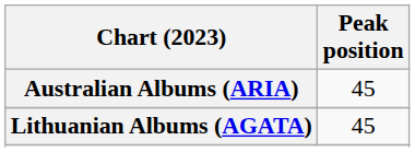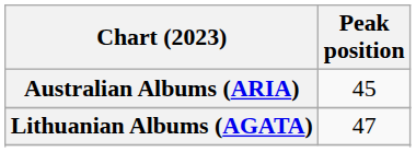Lithuanian Albums (AGATA) | Peak position: 45 -> 47
